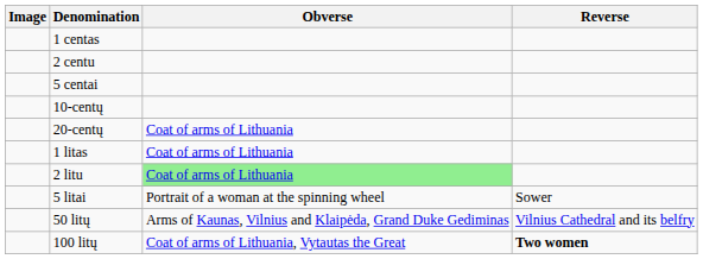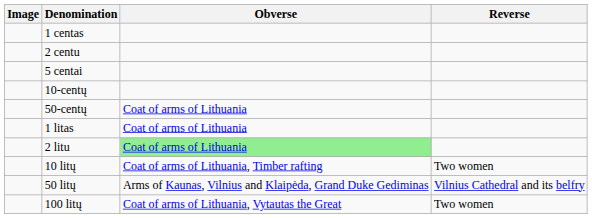- row: 20-centų | Coat of arms of Lithuania
+ row: 50-centų | Coat of arms of Lithuania
- row: 5 litai | Portrait of a woman at the spinning wheel | Sower
+ row: 10 litų | Coat of arms of Lithuania, Timber rafting | Two women
100 litų | Reverse: bold -> normal
